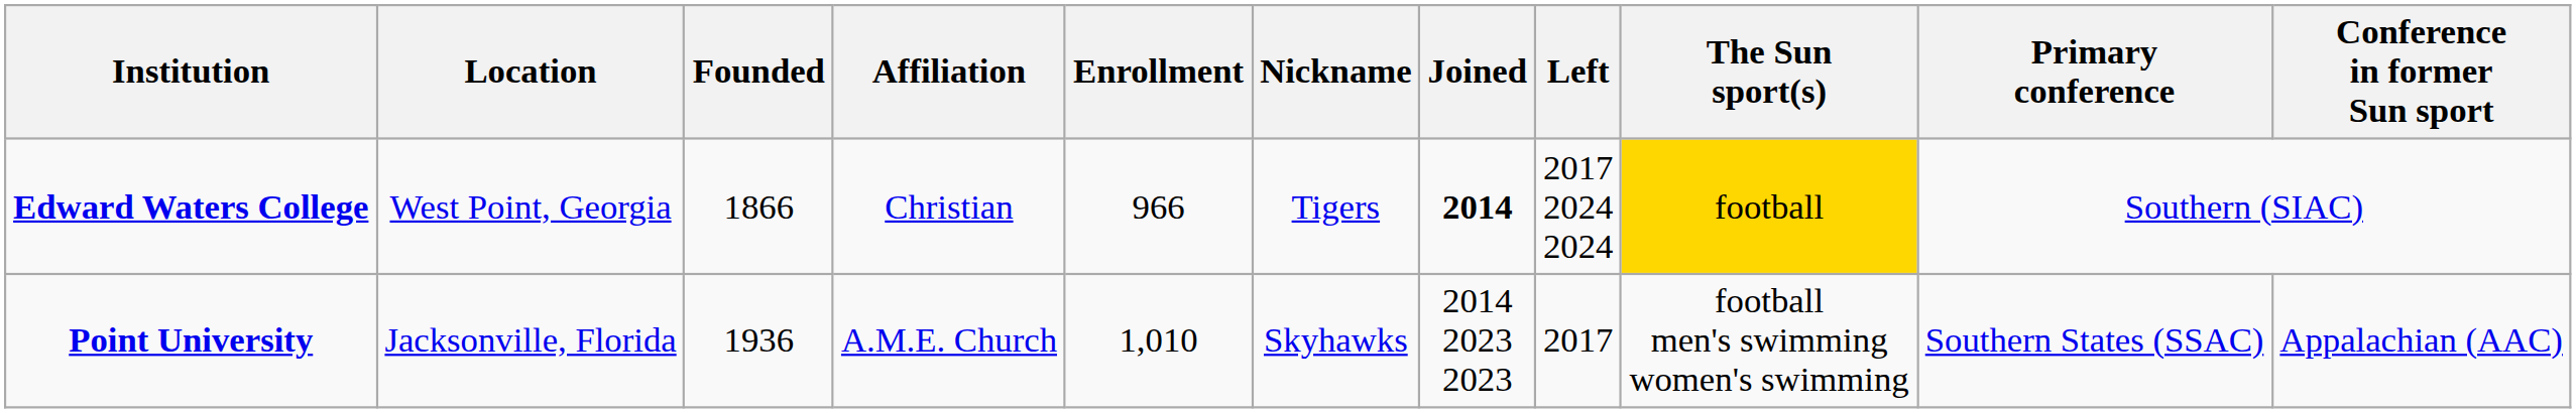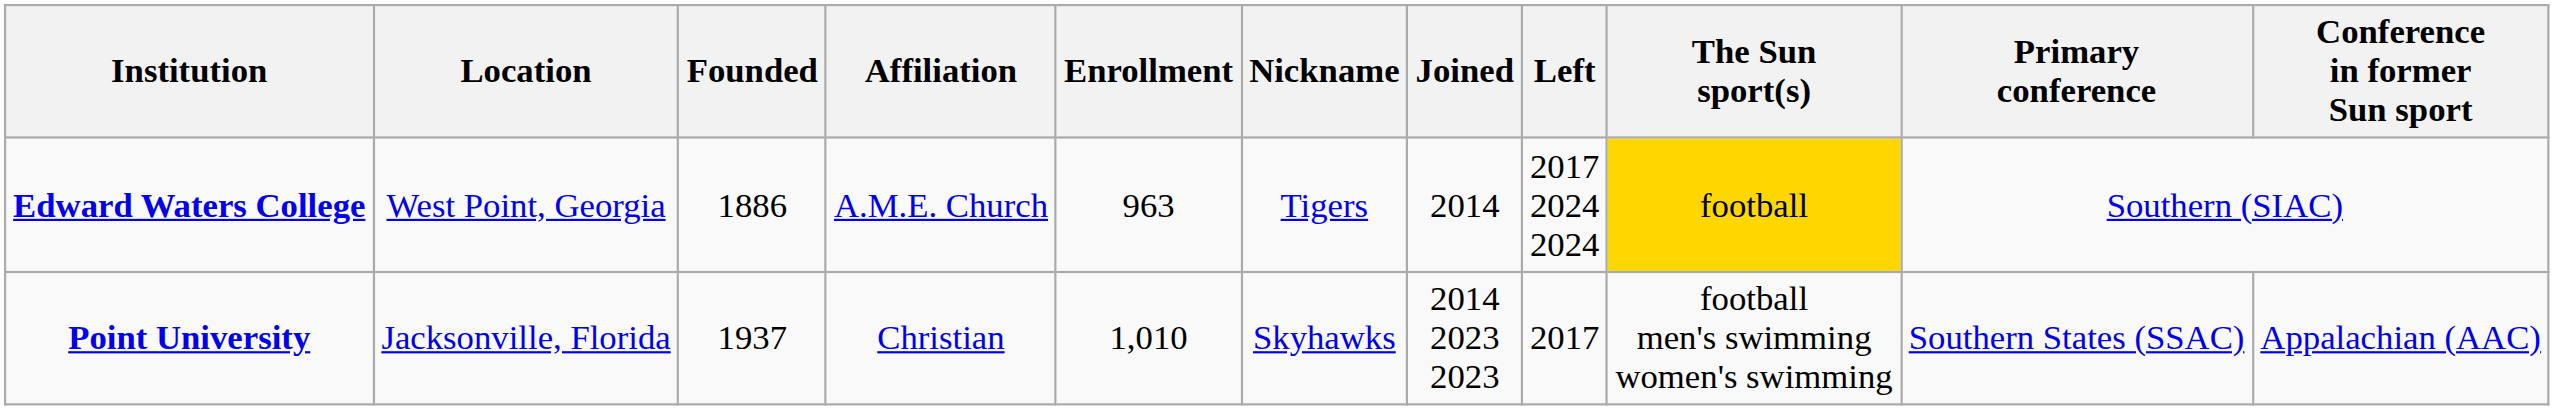Edward Waters College | Founded: 1866 -> 1886
Edward Waters College | Affiliation: Christian -> A.M.E. Church
Edward Waters College | Enrollment: 966 -> 963
Edward Waters College | Joined: bold -> normal
Point University | Founded: 1936 -> 1937
Point University | Affiliation: A.M.E. Church -> Christian
